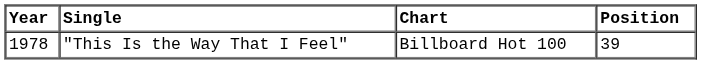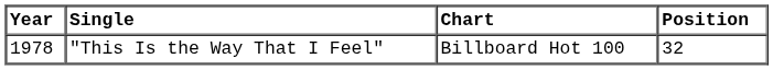"This Is the Way That I Feel" | Position: 39 -> 32
